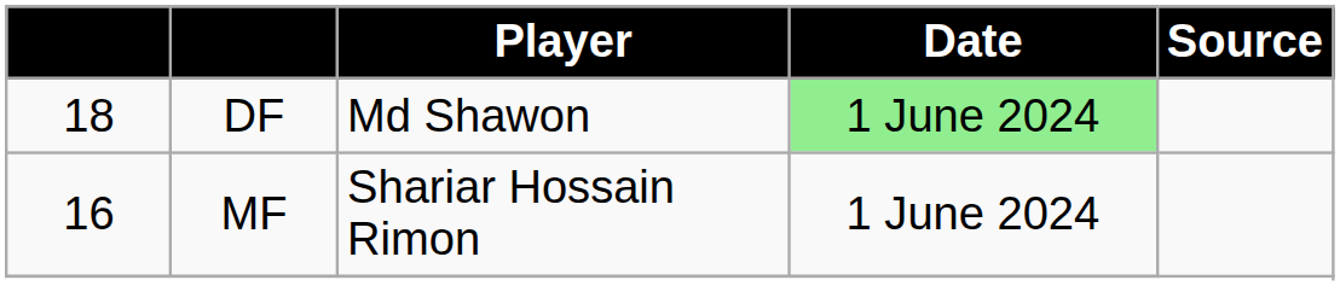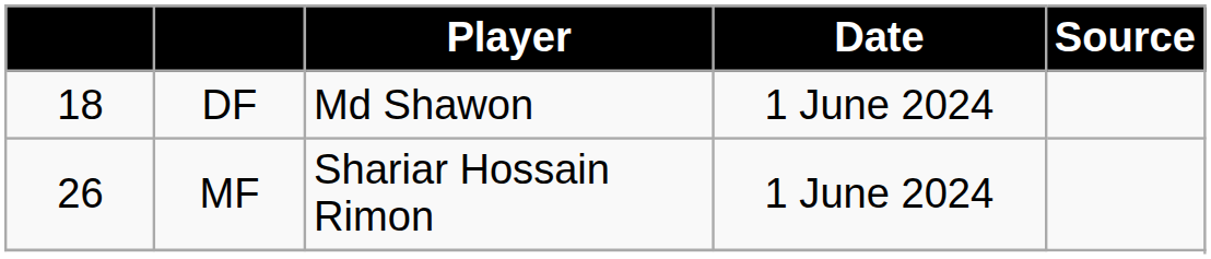DF | Date: lightgreen background -> no background
MF | column 1: 16 -> 26
